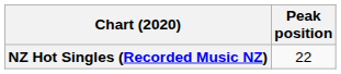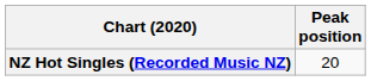NZ Hot Singles (Recorded Music NZ) | Peak position: 22 -> 20
